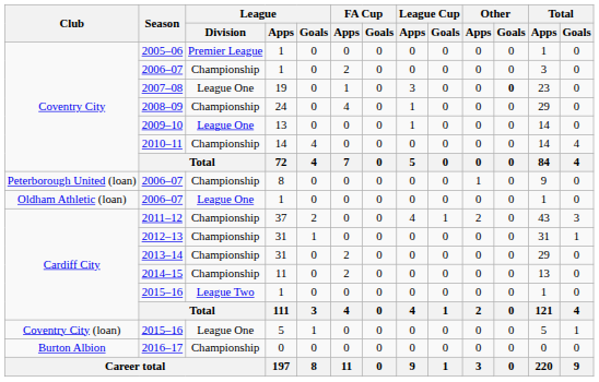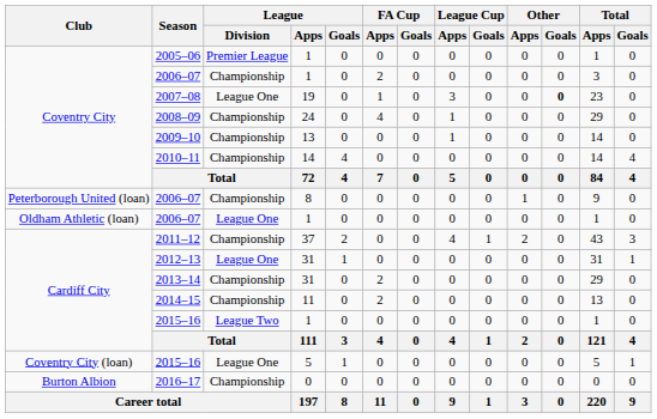2009–10 | League / Division: League One -> Championship
2012–13 | League / Division: Championship -> League One
